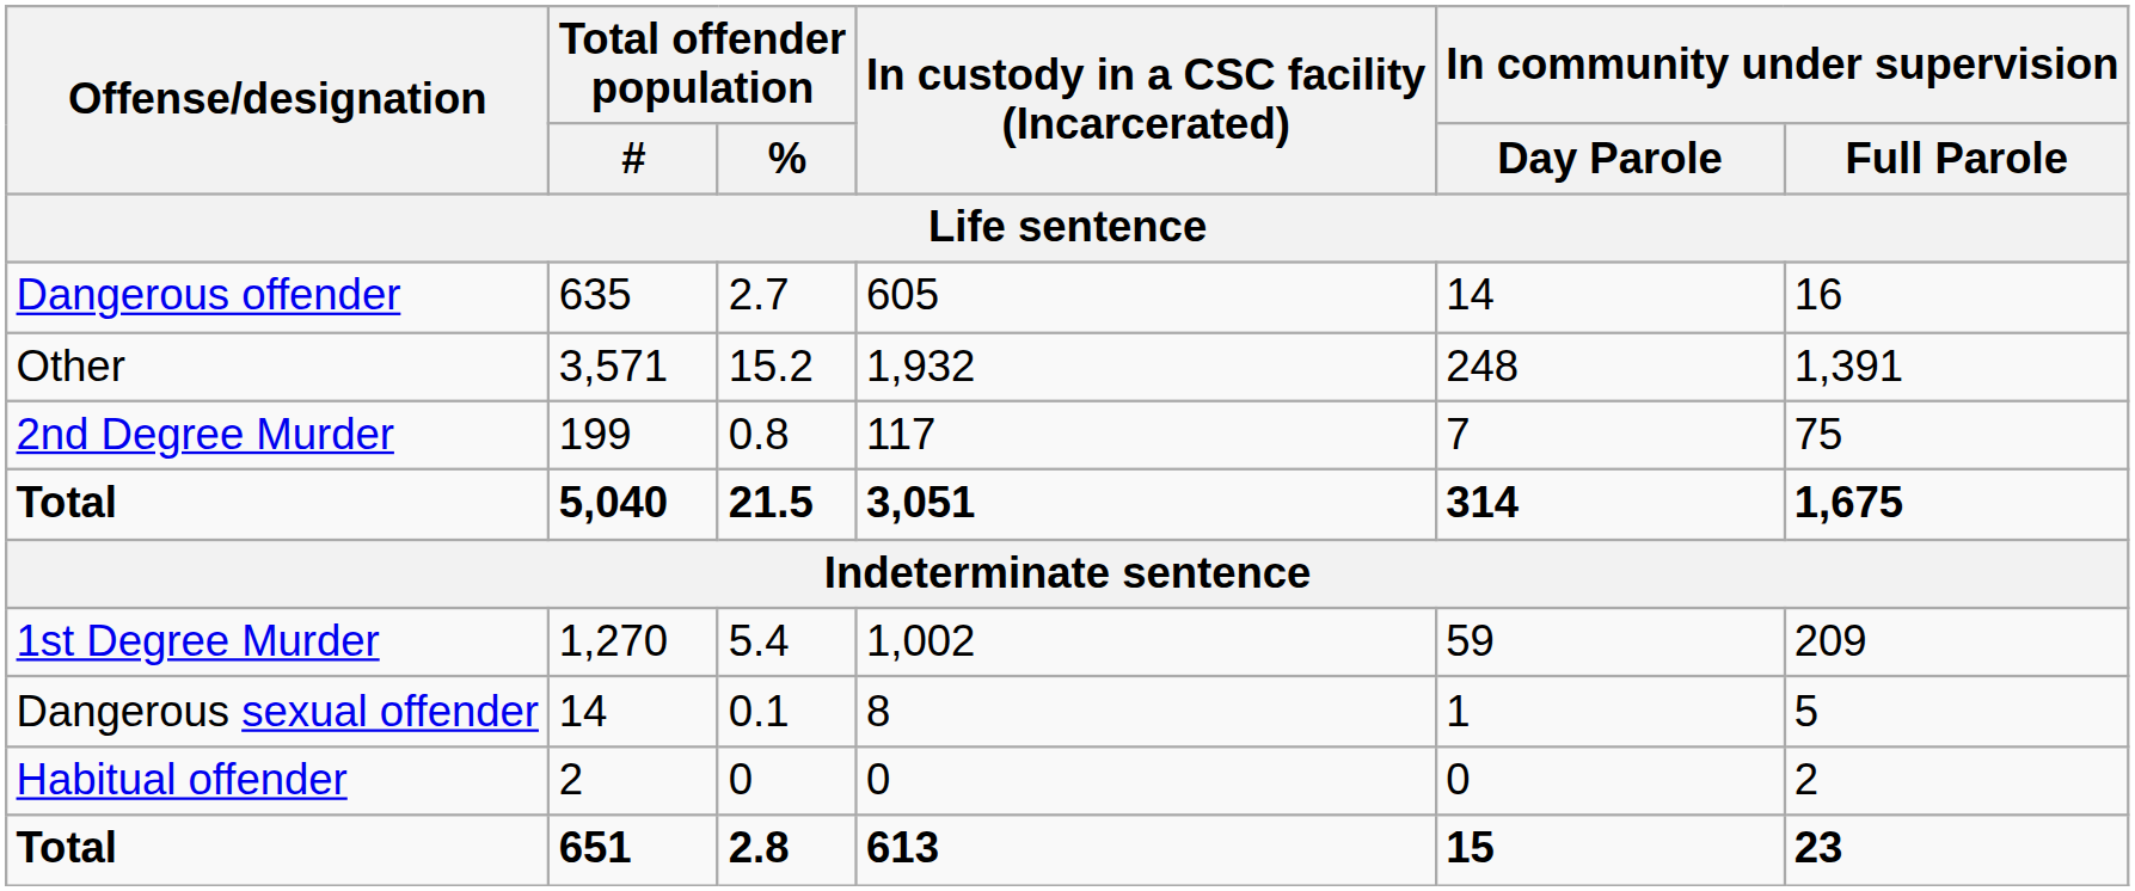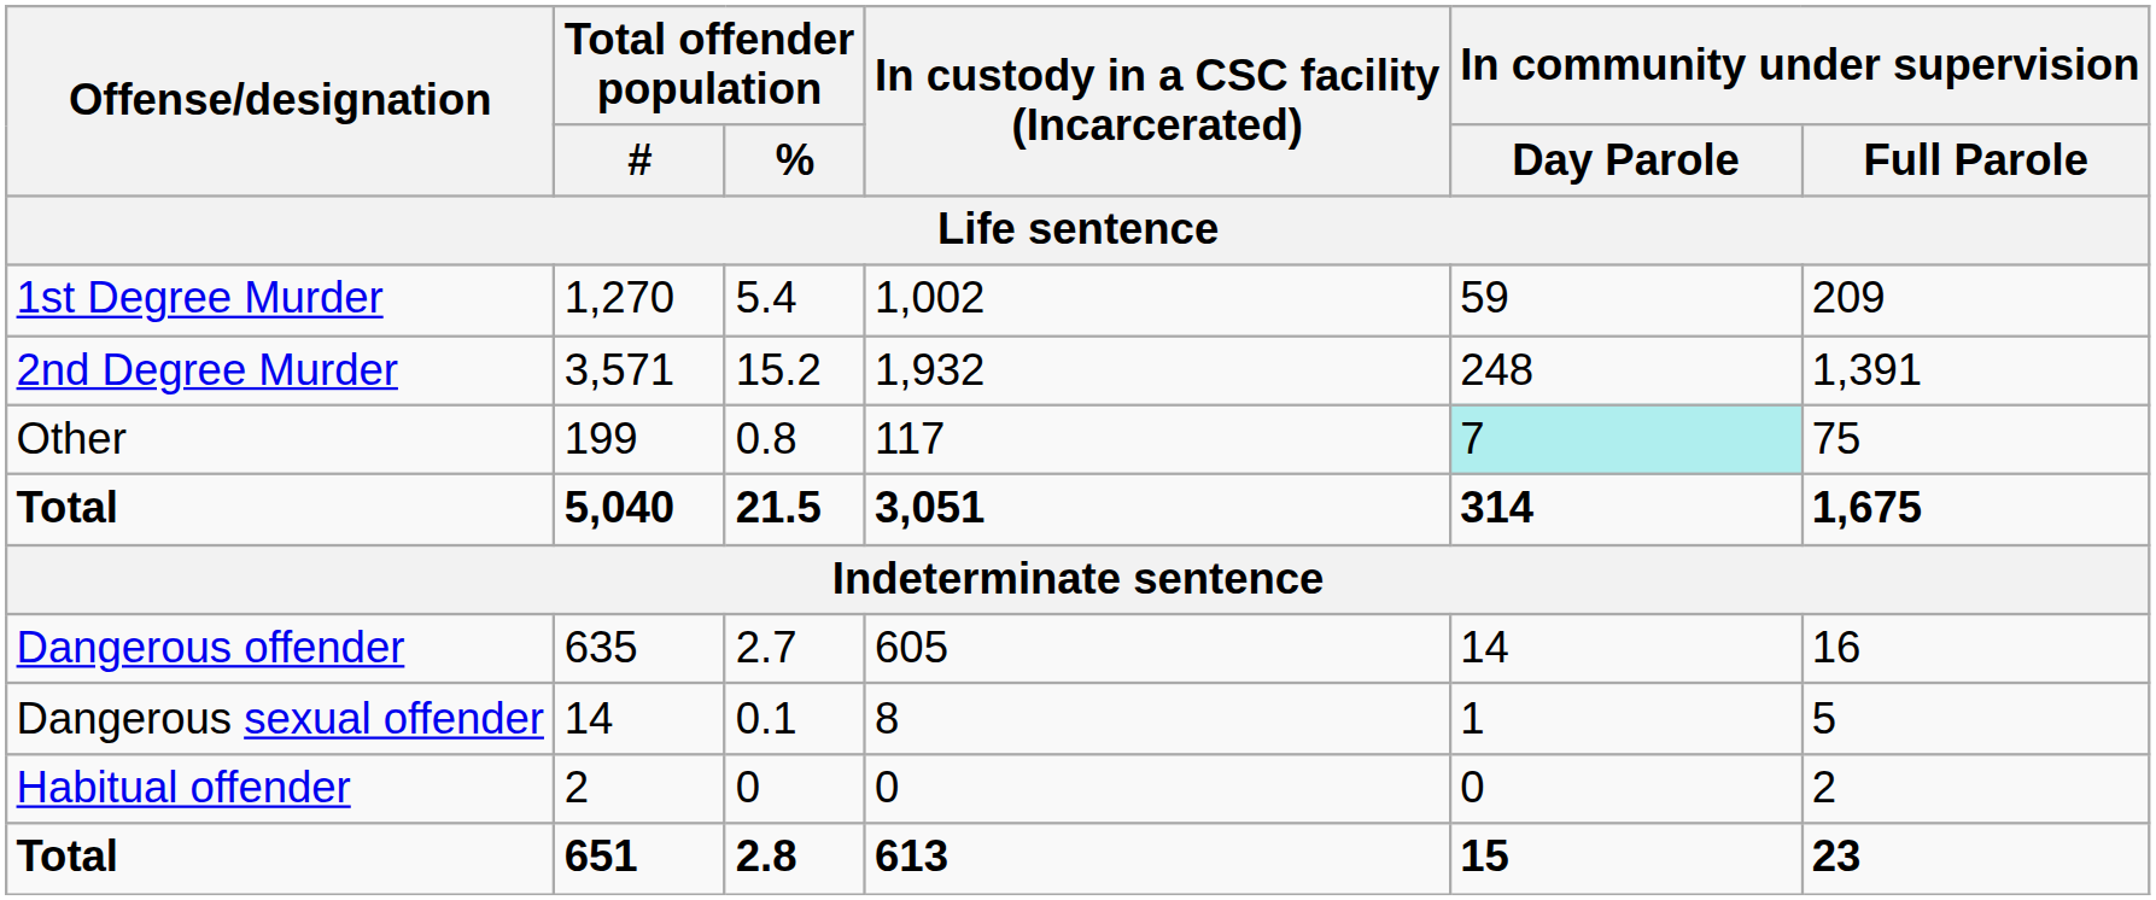rows swapped: 1,270 <-> 635
3,571 | Offense/designation: Other -> 2nd Degree Murder
199 | Offense/designation: 2nd Degree Murder -> Other
199 | In community under supervision / Day Parole: no background -> paleturquoise background
